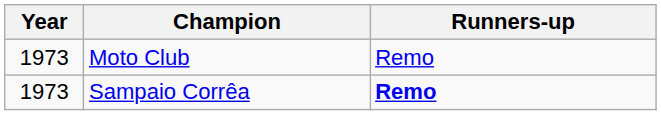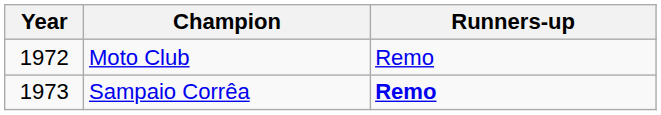Moto Club | Year: 1973 -> 1972
